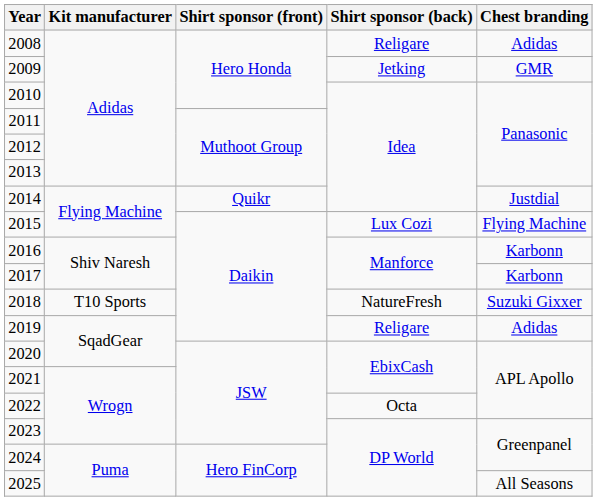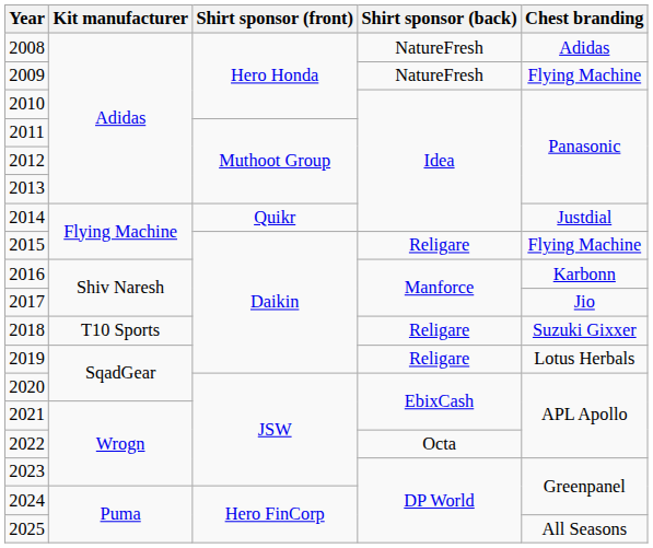2008 | Shirt sponsor (back): Religare -> NatureFresh
2009 | Shirt sponsor (back): Jetking -> NatureFresh
2009 | Chest branding: GMR -> Flying Machine
2015 | Shirt sponsor (back): Lux Cozi -> Religare
2017 | Chest branding: Karbonn -> Jio
2018 | Shirt sponsor (back): NatureFresh -> Religare
2019 | Chest branding: Adidas -> Lotus Herbals
